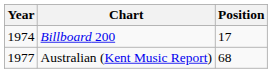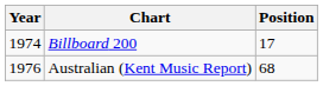Australian (Kent Music Report) | Year: 1977 -> 1976
